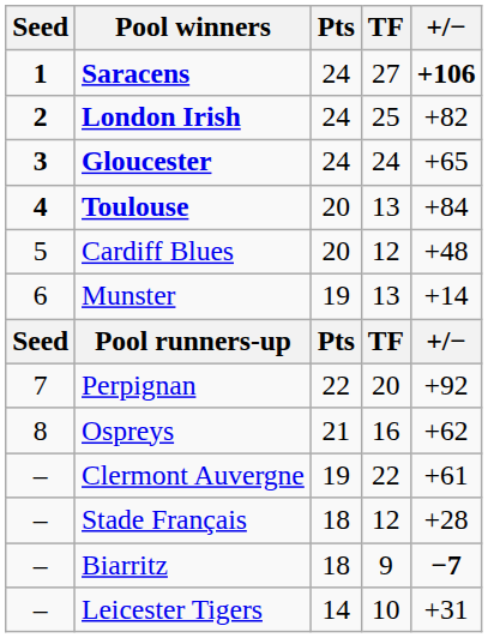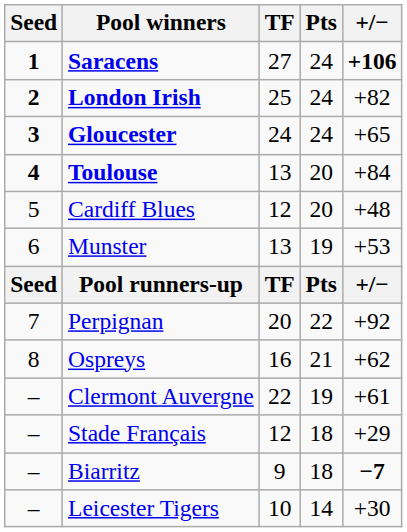columns swapped: Pts <-> TF
Munster | +/−: +14 -> +53
Stade Français | +/−: +28 -> +29
Leicester Tigers | +/−: +31 -> +30
